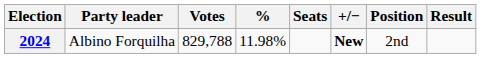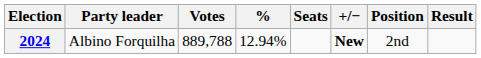2024 | Votes: 829,788 -> 889,788
2024 | %: 11.98% -> 12.94%
